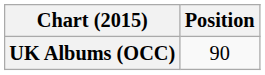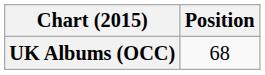UK Albums (OCC) | Position: 90 -> 68
